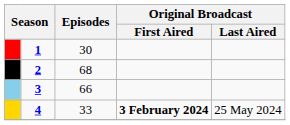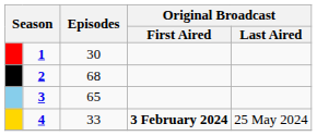3 | Episodes: 66 -> 65
